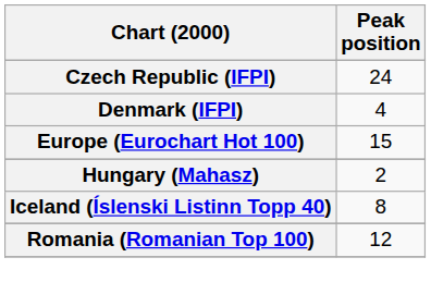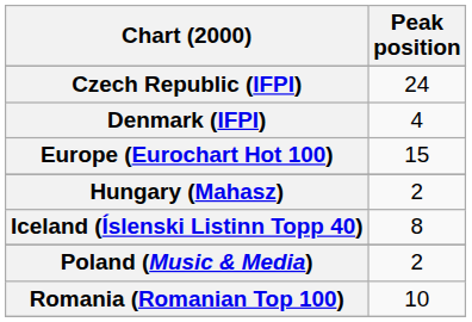+ row: Poland (Music & Media) | 2
Romania (Romanian Top 100) | Peak position: 12 -> 10
